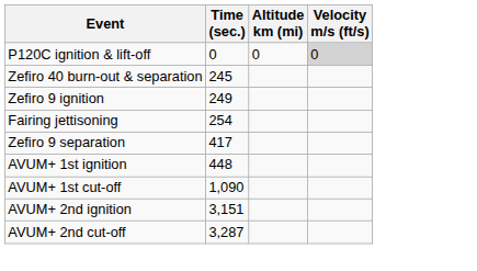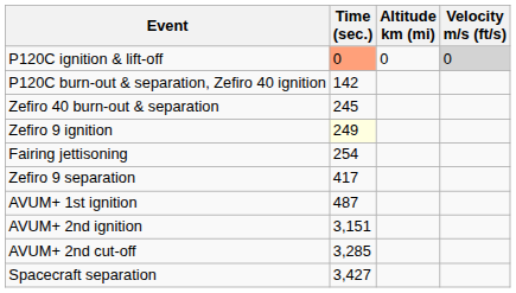P120C ignition & lift-off | Time (sec.): no background -> lightsalmon background
+ row: P120C burn-out & separation, Zefiro 40 ignition | 142
Zefiro 9 ignition | Time (sec.): no background -> lightyellow background
AVUM+ 1st ignition | Time (sec.): 448 -> 487
- row: AVUM+ 1st cut-off | 1,090
AVUM+ 2nd cut-off | Time (sec.): 3,287 -> 3,285
+ row: Spacecraft separation | 3,427
